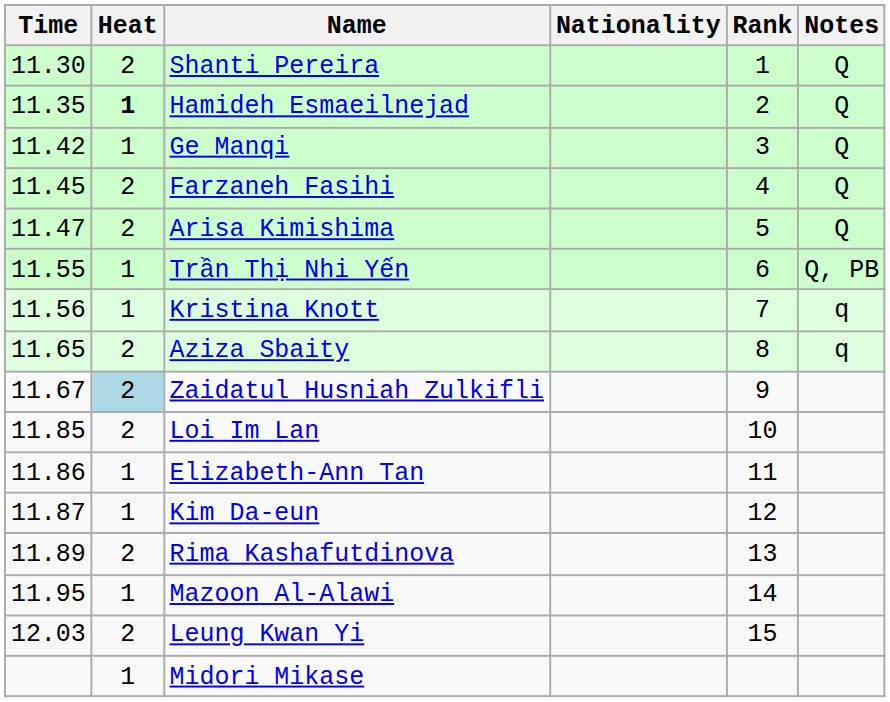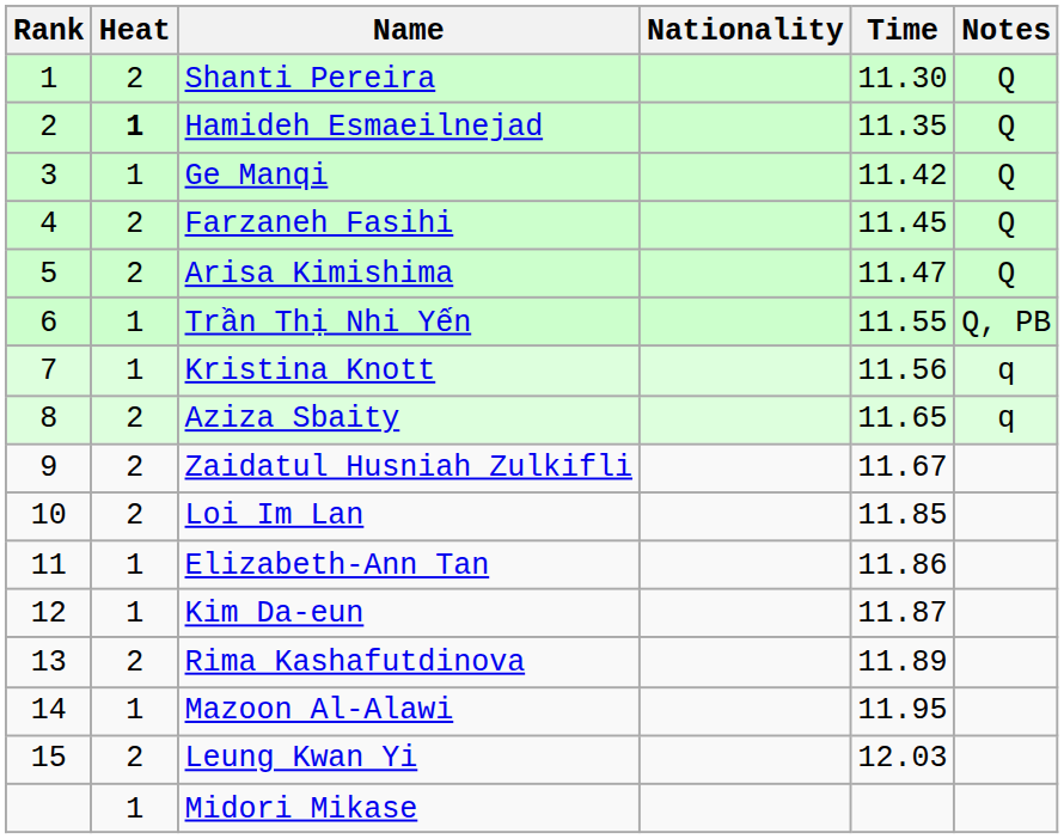columns swapped: Rank <-> Time
Zaidatul Husniah Zulkifli | Heat: lightblue background -> no background
